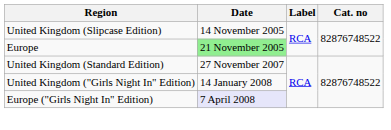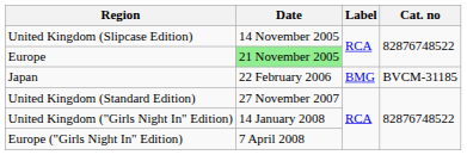+ row: Japan | 22 February 2006 | BMG | BVCM-31185
Europe ("Girls Night In" Edition) | Date: lavender background -> no background
